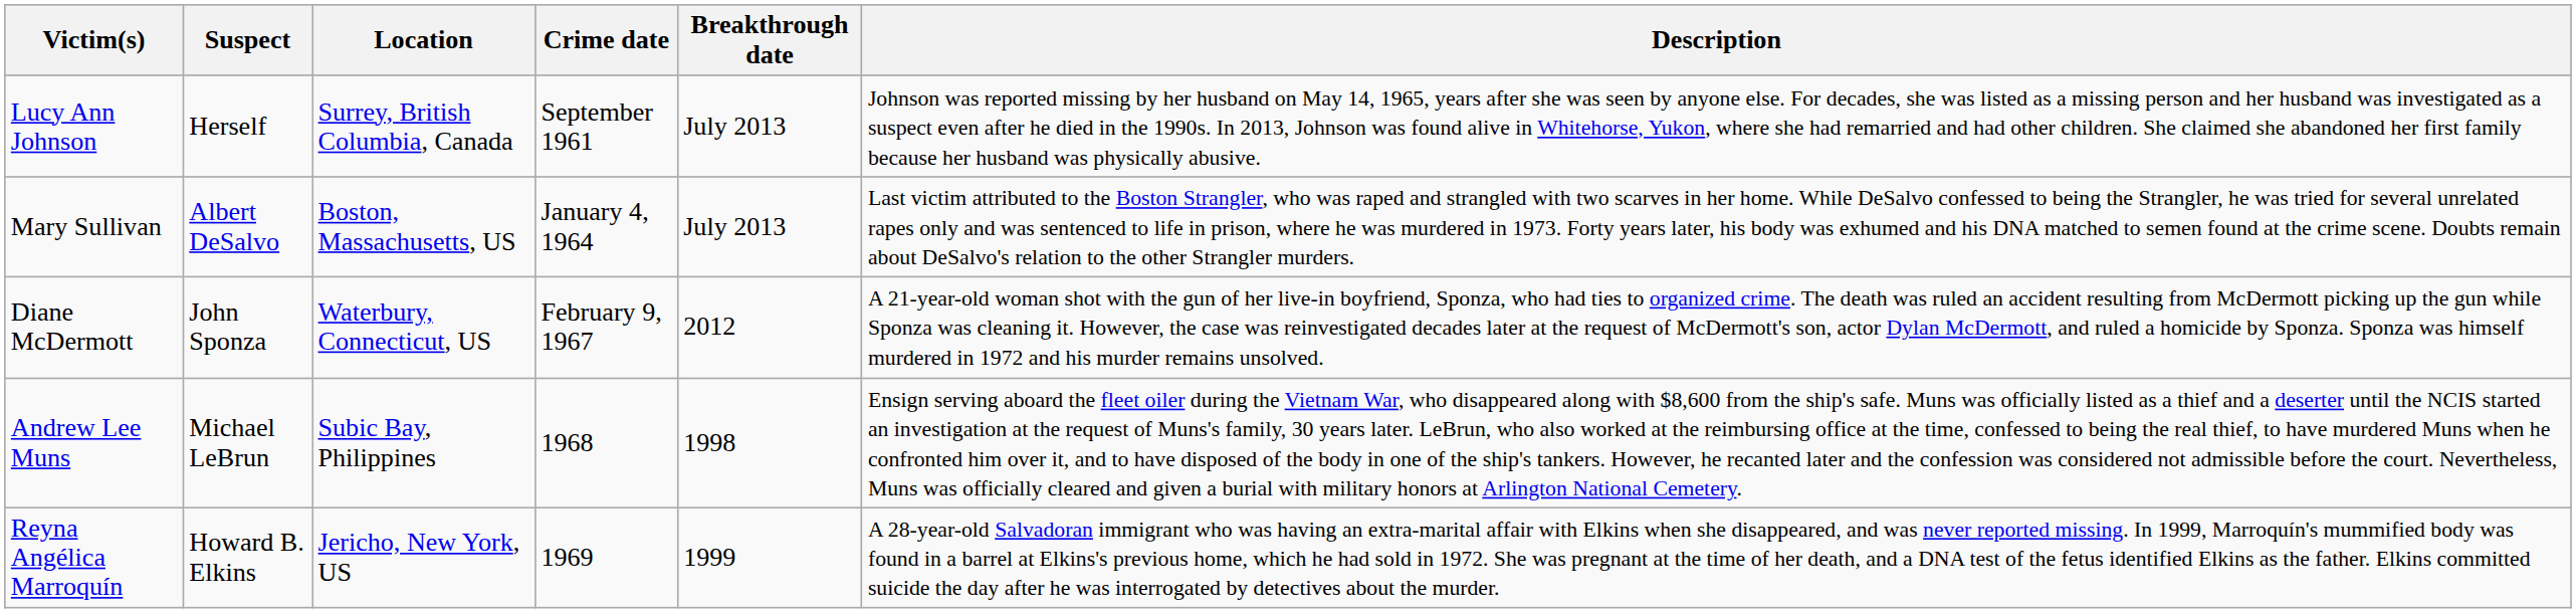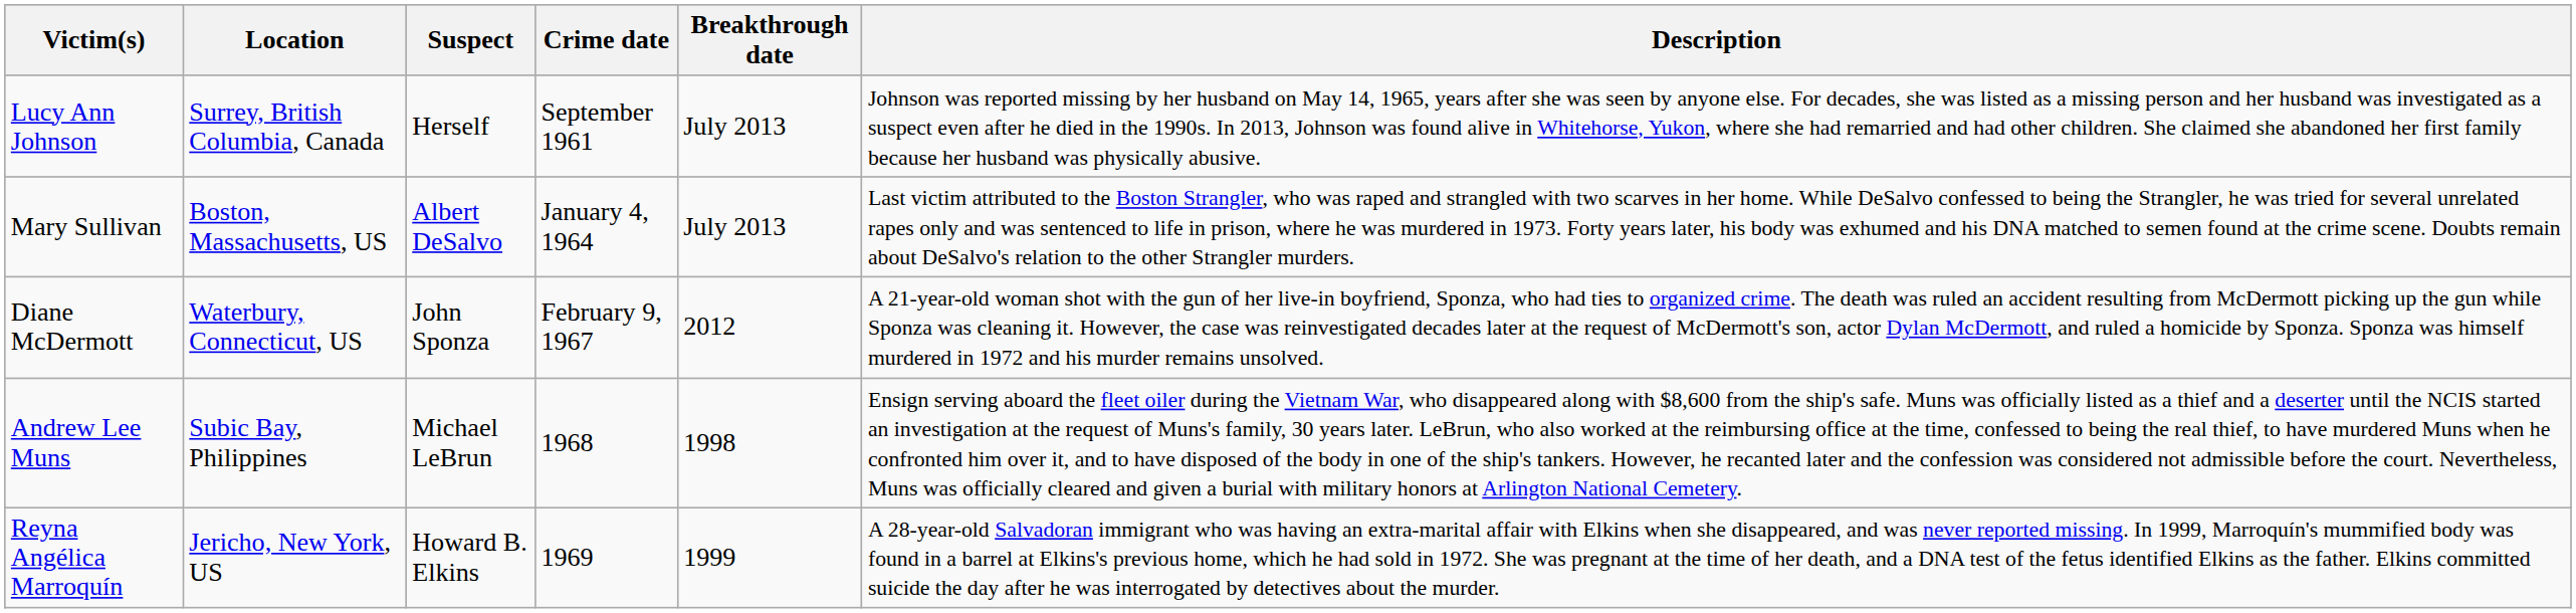columns swapped: Suspect <-> Location
